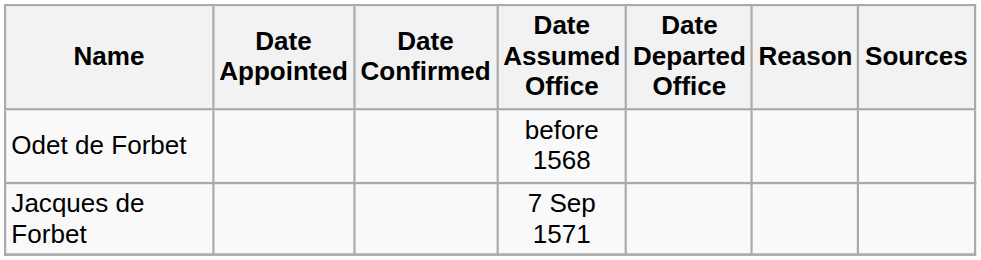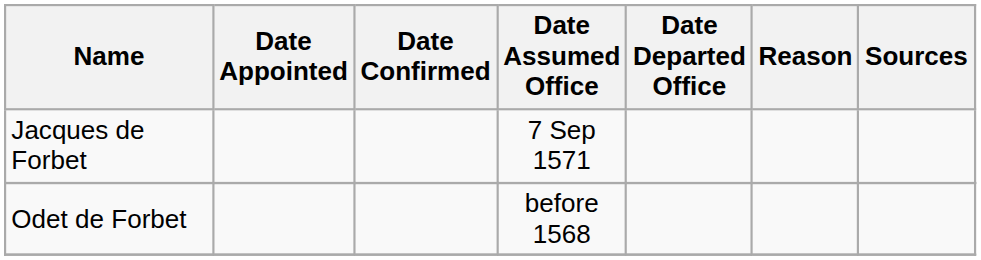rows swapped: Odet de Forbet <-> Jacques de Forbet
